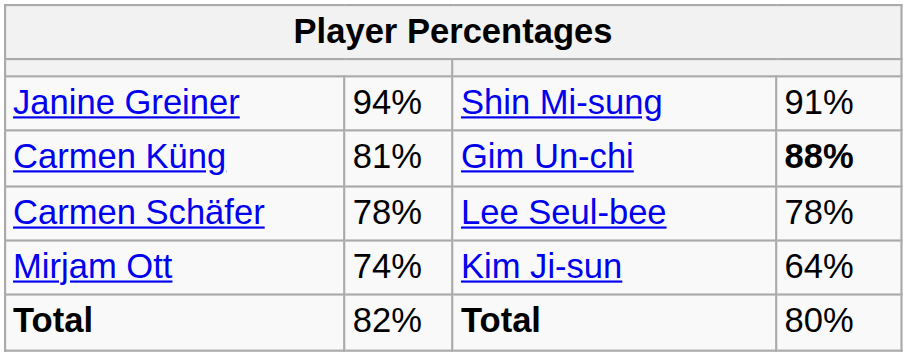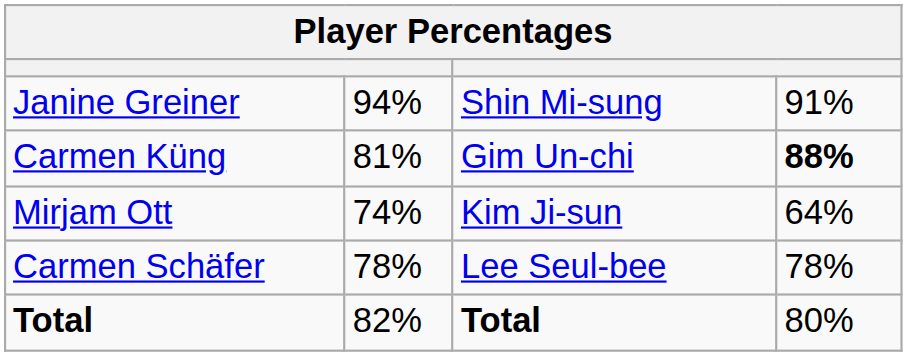rows swapped: Carmen Schäfer <-> Mirjam Ott
